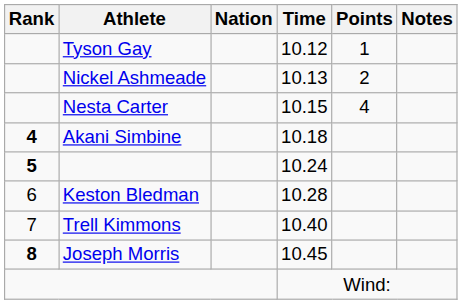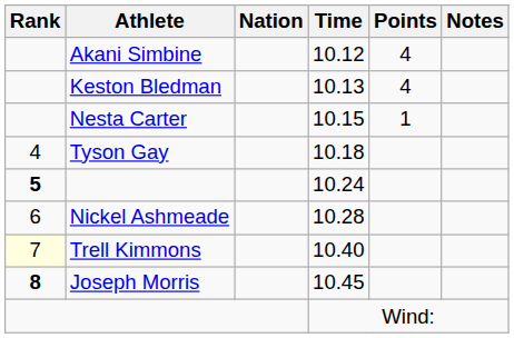10.12 | Athlete: Tyson Gay -> Akani Simbine
10.12 | Points: 1 -> 4
10.13 | Athlete: Nickel Ashmeade -> Keston Bledman
10.13 | Points: 2 -> 4
10.15 | Points: 4 -> 1
10.18 | Rank: bold -> normal
10.18 | Athlete: Akani Simbine -> Tyson Gay
10.28 | Athlete: Keston Bledman -> Nickel Ashmeade
10.40 | Rank: no background -> lightyellow background
